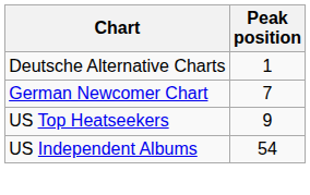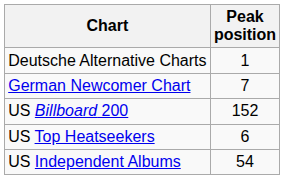+ row: US Billboard 200 | 152
US Top Heatseekers | Peak position: 9 -> 6
